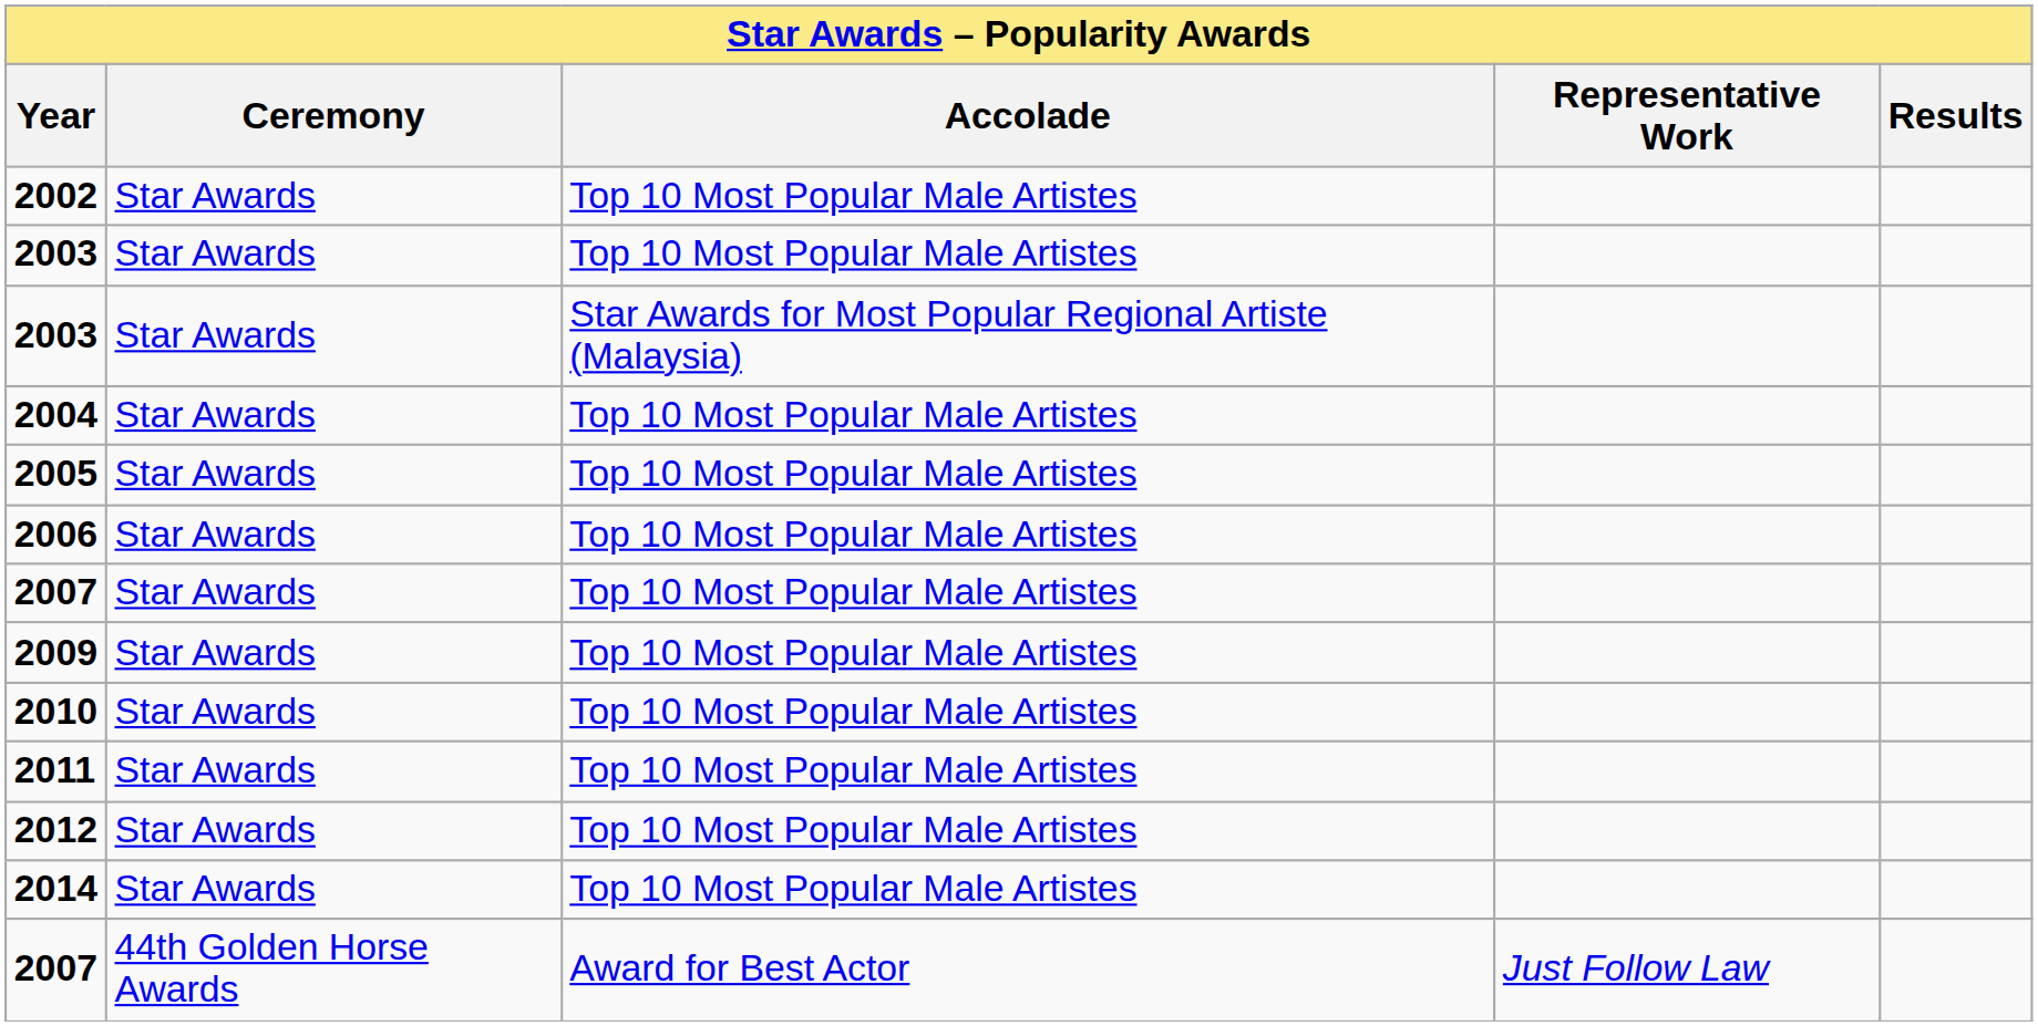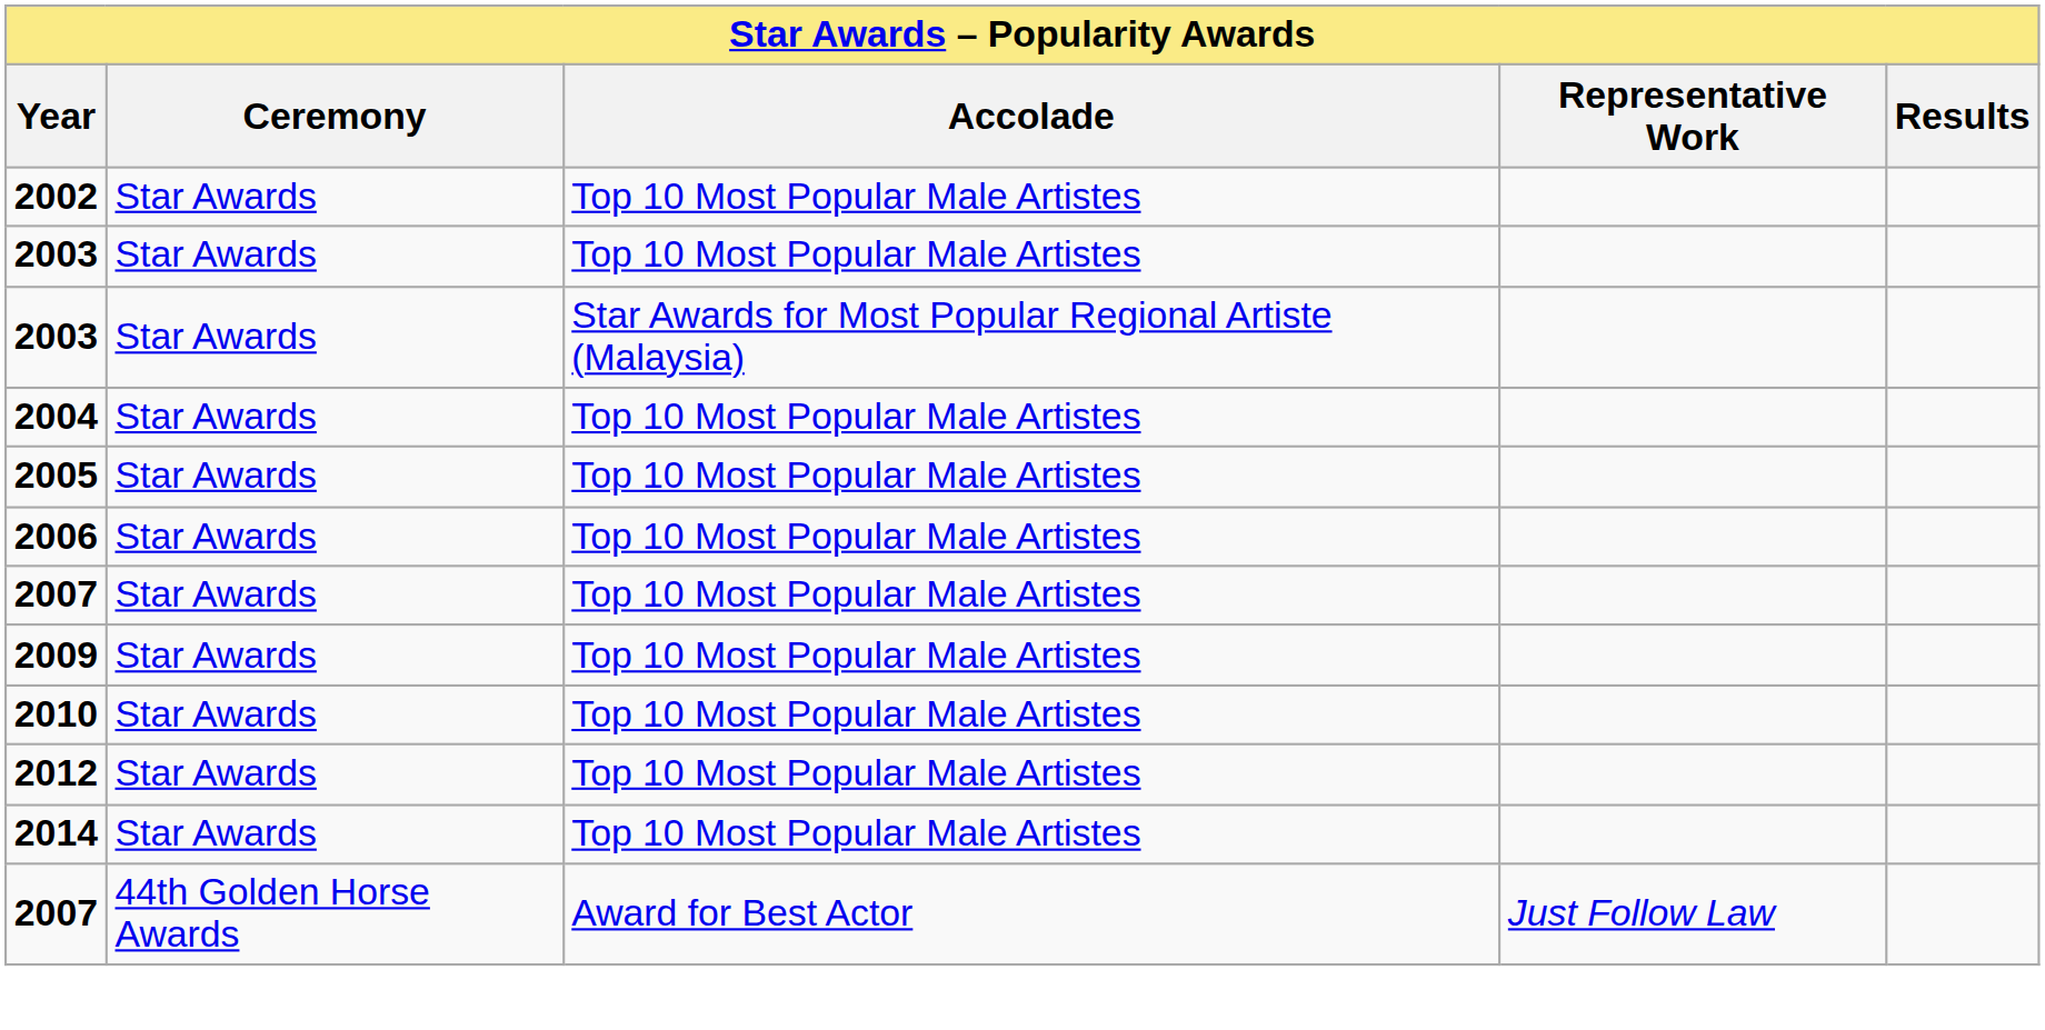- row: 2011 | Star Awards | Top 10 Most Popular Male Artistes
